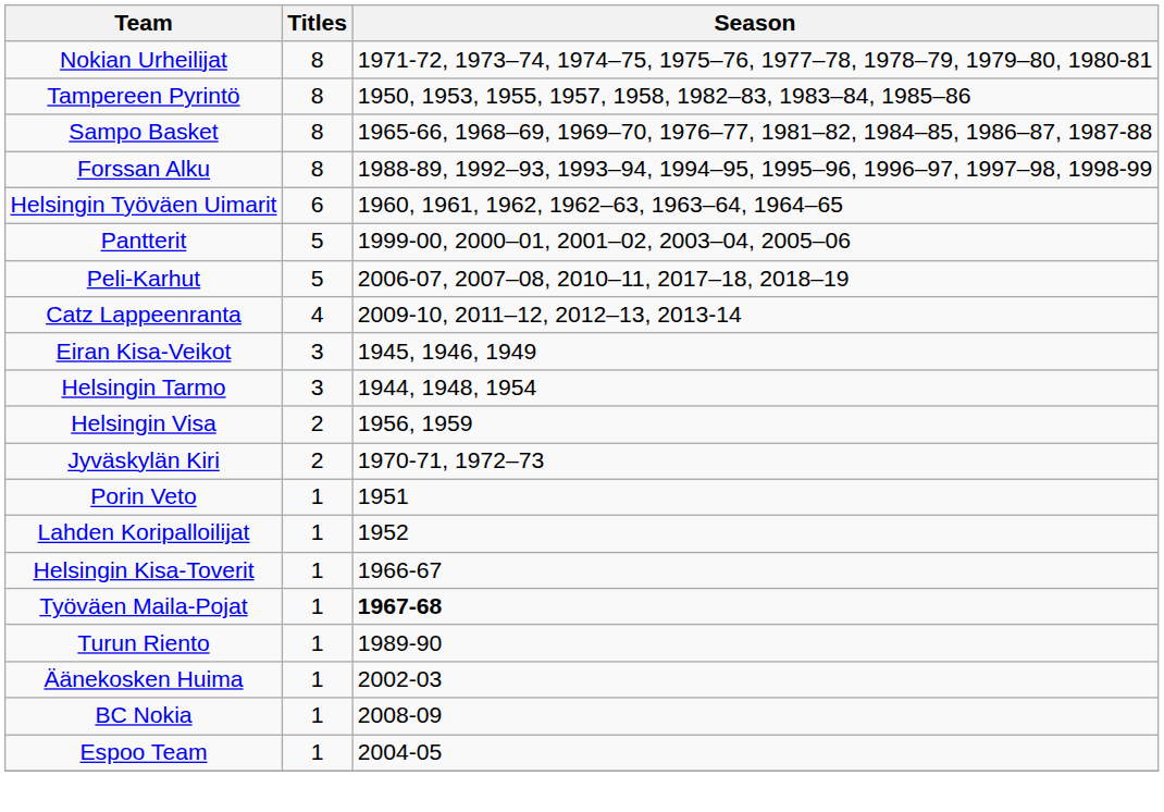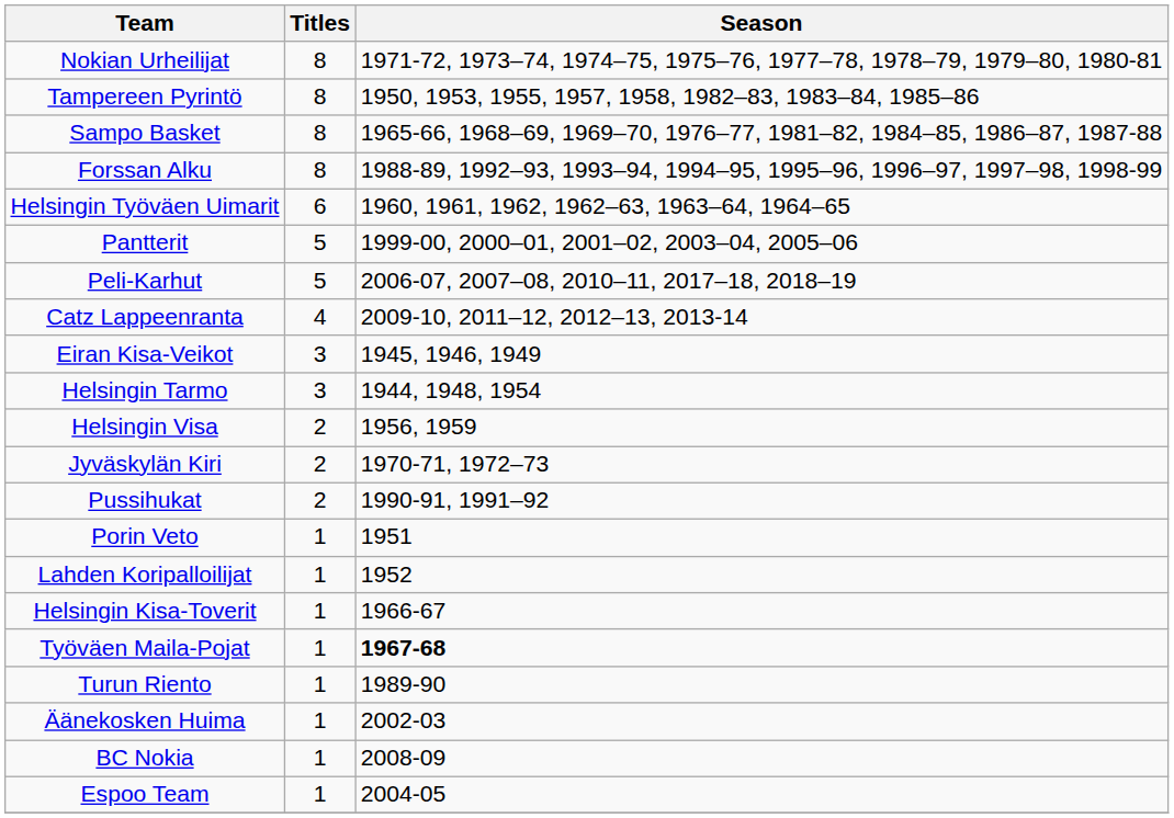+ row: Pussihukat | 2 | 1990-91, 1991–92
